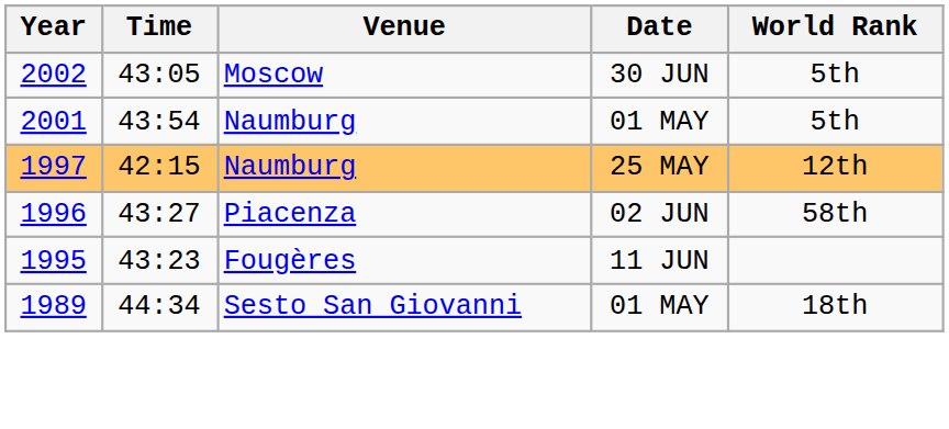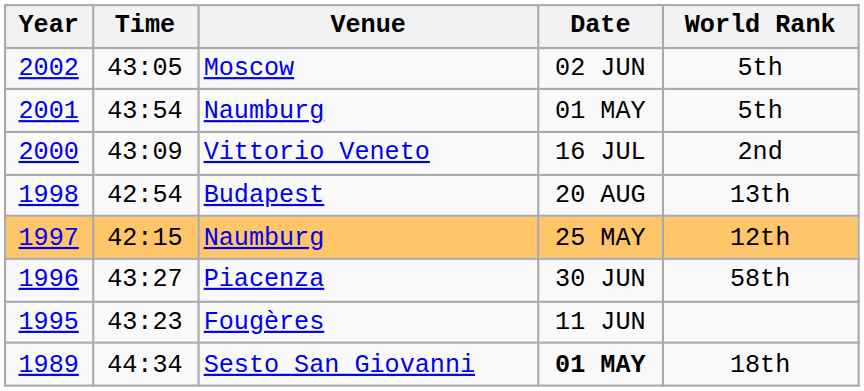2002 | Date: 30 JUN -> 02 JUN
+ row: 2000 | 43:09 | Vittorio Veneto | 16 JUL | 2nd
+ row: 1998 | 42:54 | Budapest | 20 AUG | 13th
1996 | Date: 02 JUN -> 30 JUN
1989 | Date: normal -> bold
